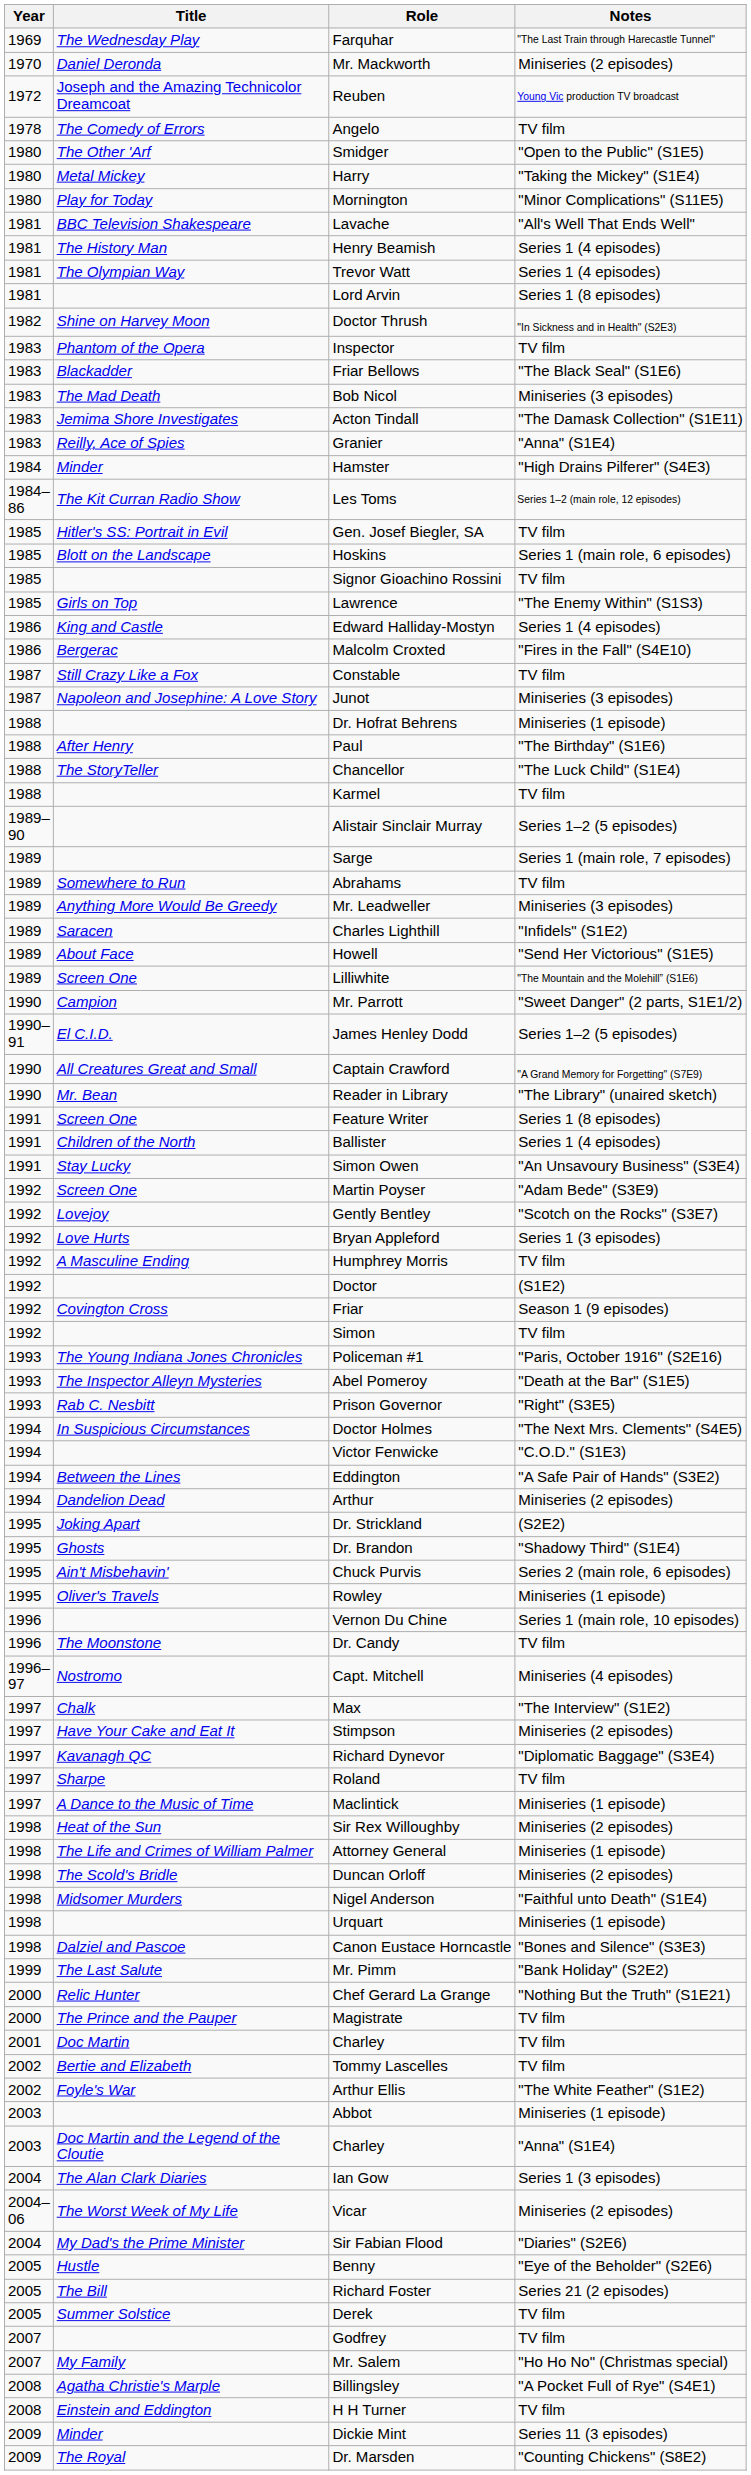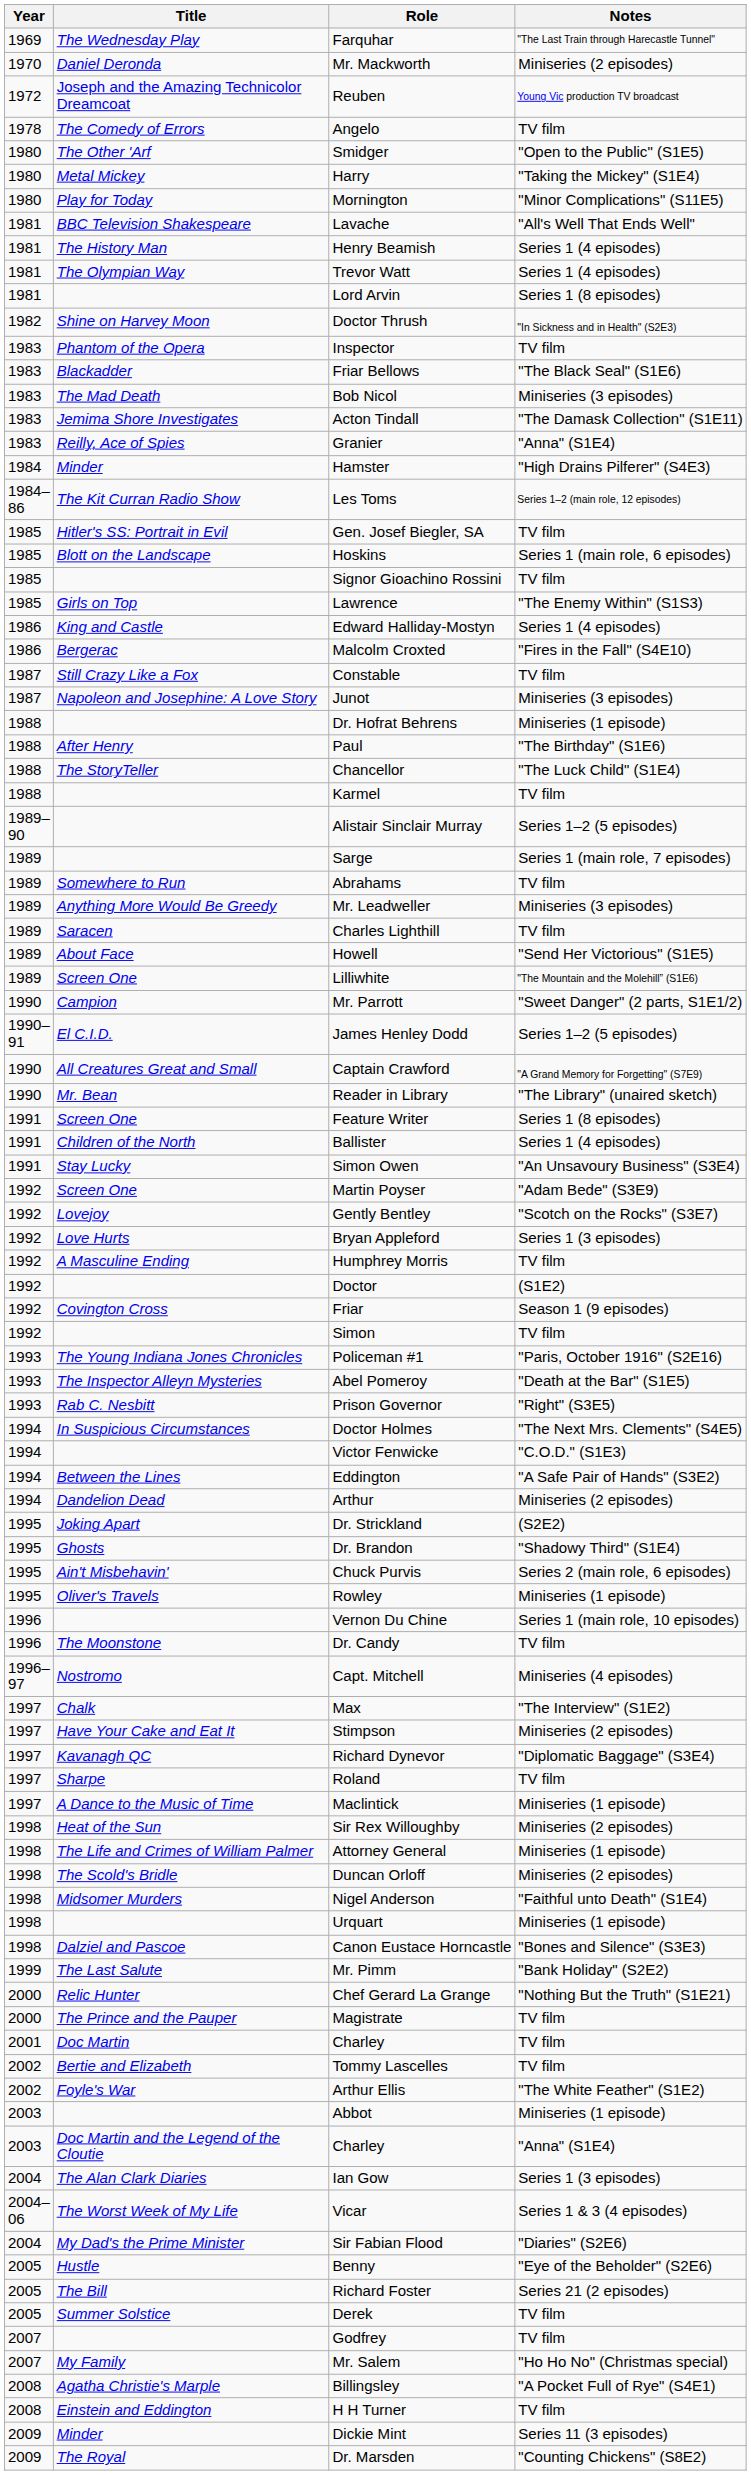Charles Lighthill | Notes: "Infidels" (S1E2) -> TV film
Vicar | Notes: Miniseries (2 episodes) -> Series 1 & 3 (4 episodes)
